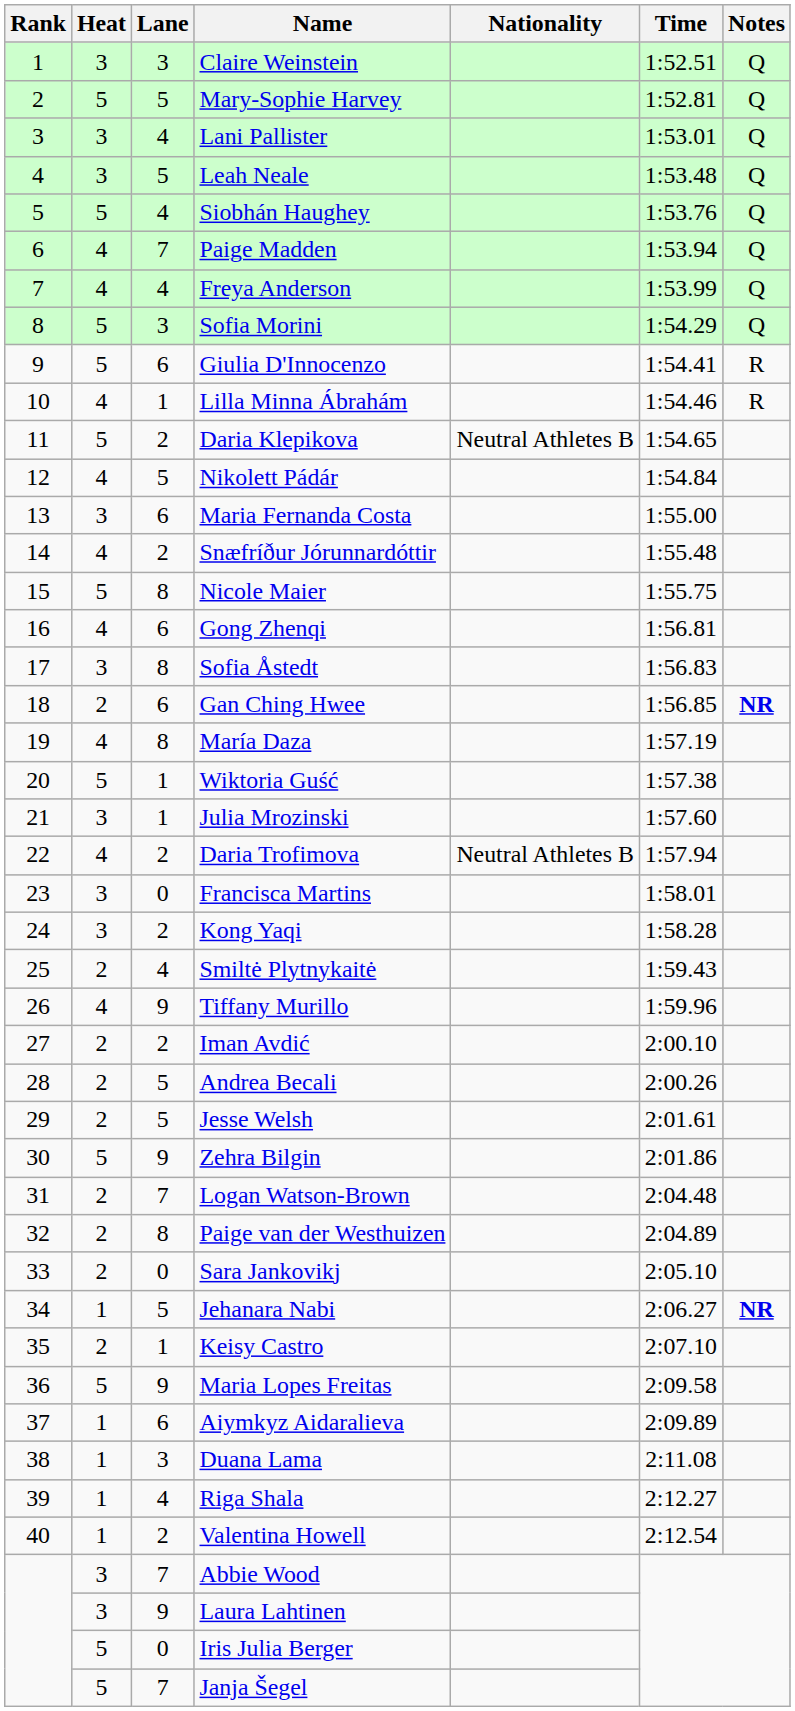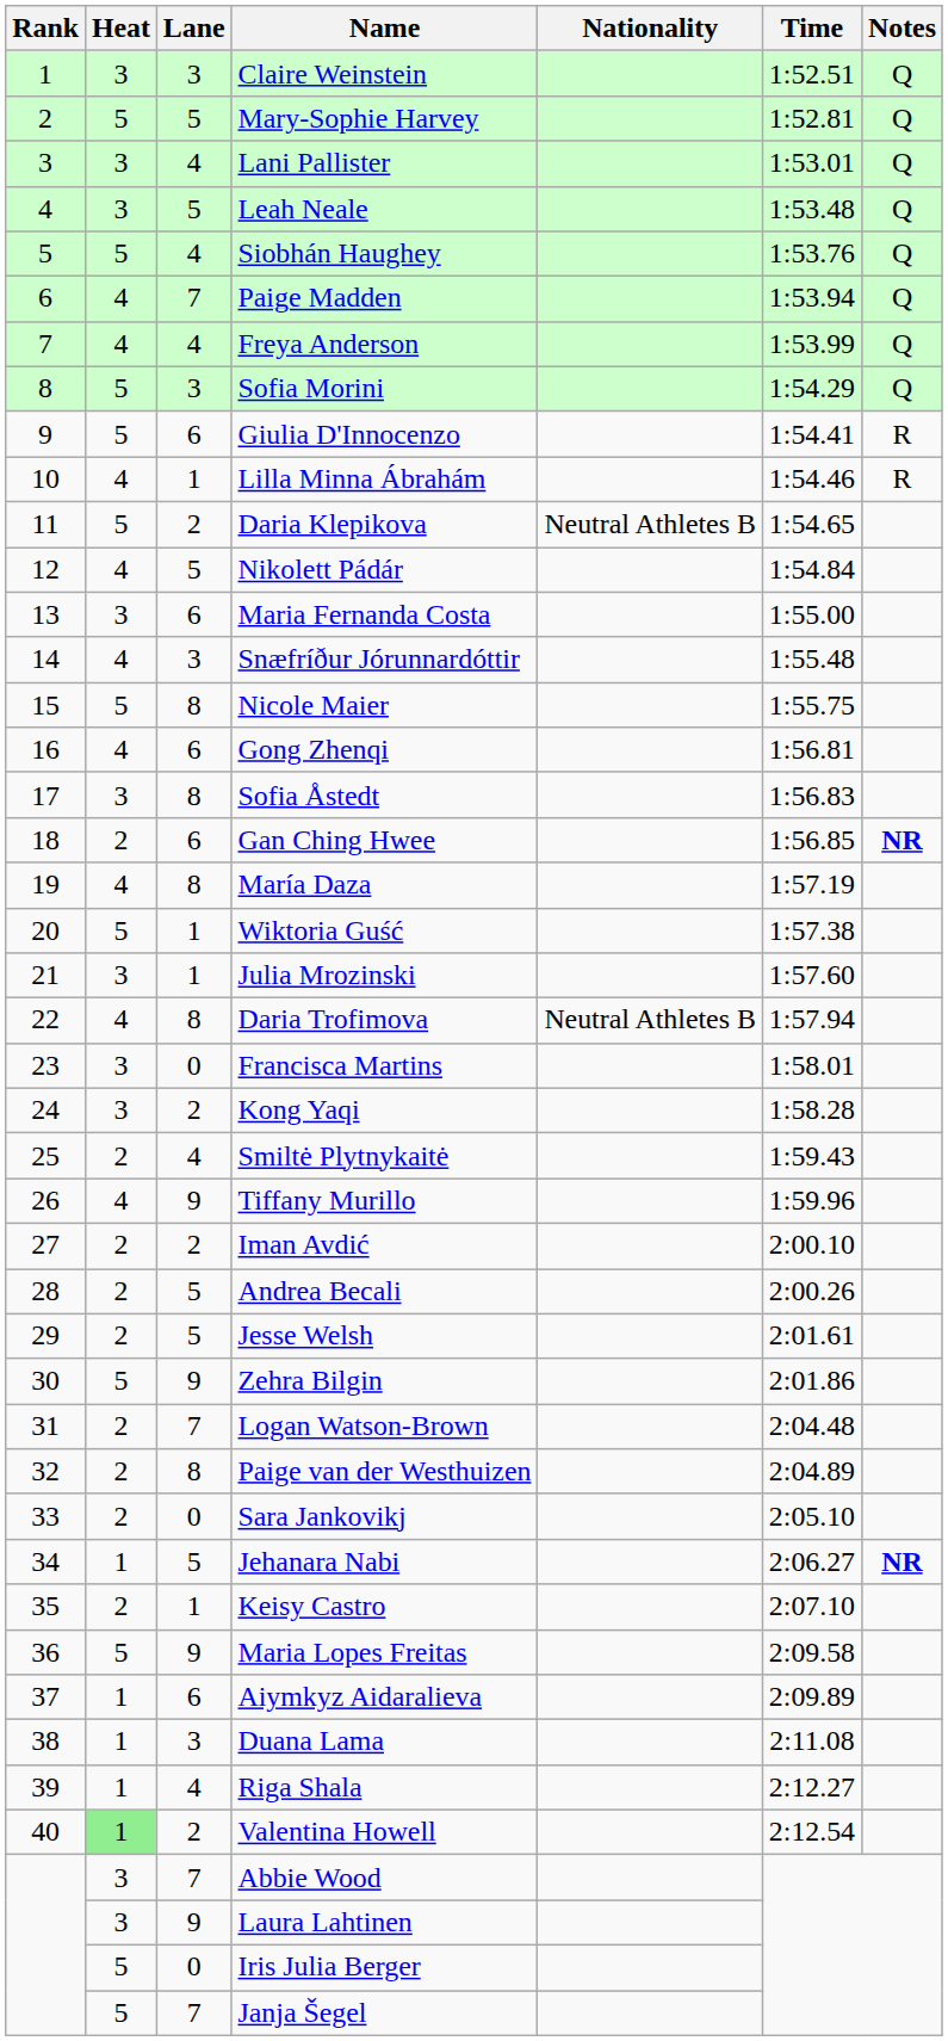Snæfríður Jórunnardóttir | Lane: 2 -> 3
Daria Trofimova | Lane: 2 -> 8
Valentina Howell | Heat: no background -> lightgreen background
